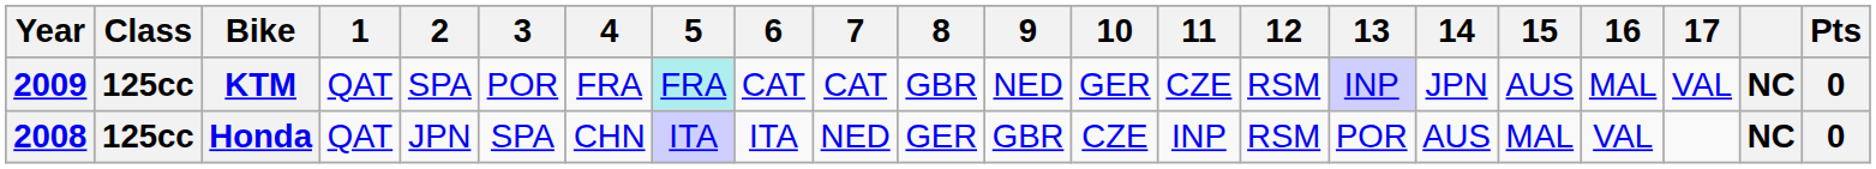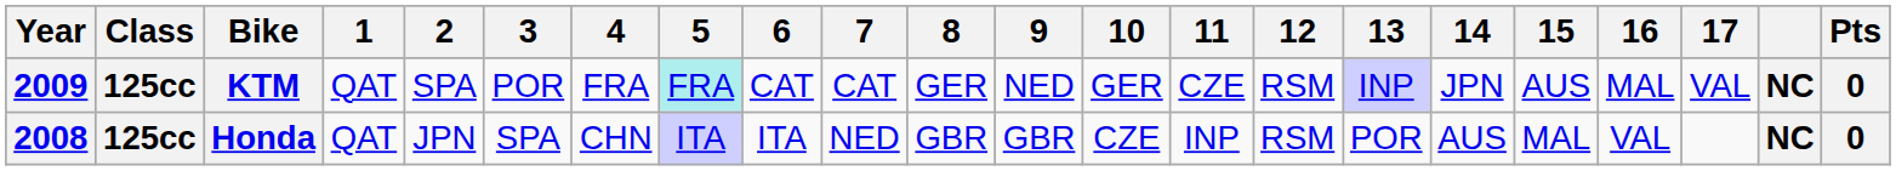KTM | 8: GBR -> GER
Honda | 8: GER -> GBR
